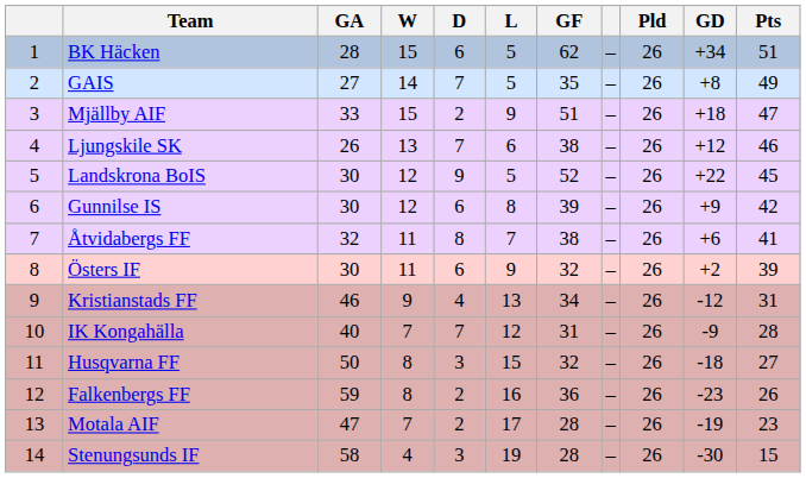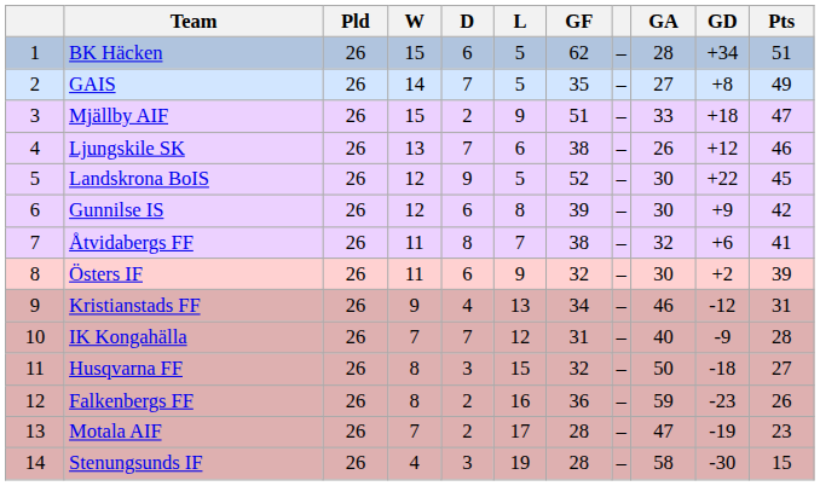columns swapped: Pld <-> GA
